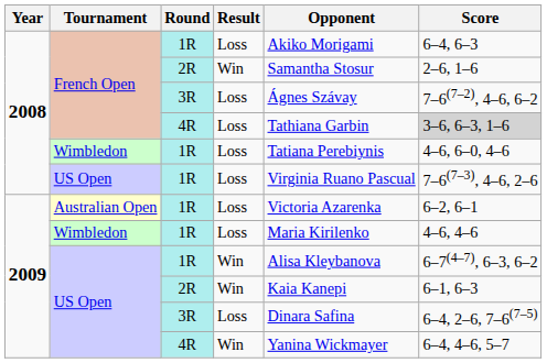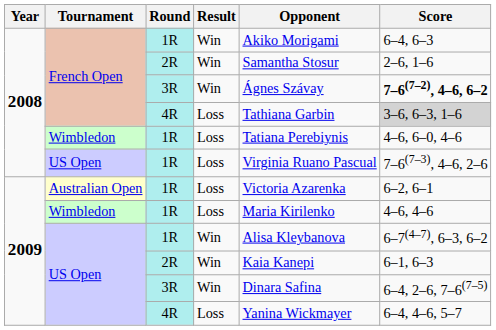French Open / 1R | Result: Loss -> Win
French Open / 3R | Result: Loss -> Win
French Open / 3R | Score: normal -> bold
US Open / 3R | Result: Loss -> Win
US Open / 4R | Result: Win -> Loss
